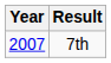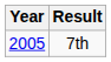7th | Year: 2007 -> 2005
